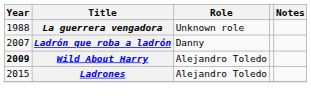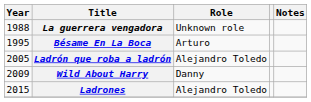+ row: 1995 | Bésame En La Boca | Arturo
Ladrón que roba a ladrón | Year: 2007 -> 2005
Ladrón que roba a ladrón | Role: Danny -> Alejandro Toledo
Wild About Harry | Year: bold -> normal
Wild About Harry | Role: Alejandro Toledo -> Danny
